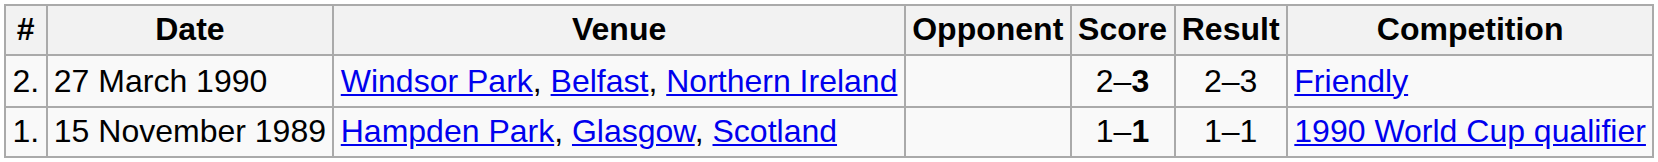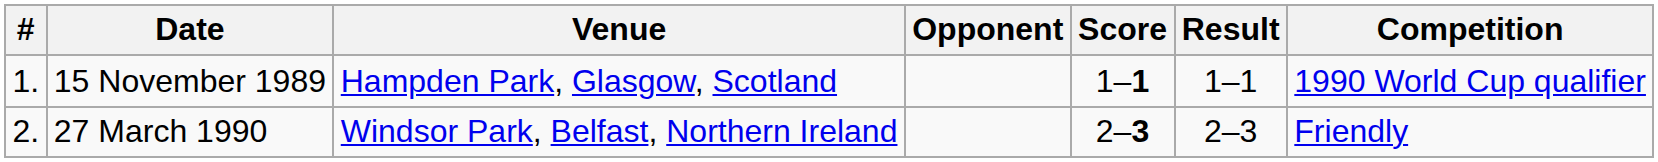rows swapped: 15 November 1989 <-> 27 March 1990
